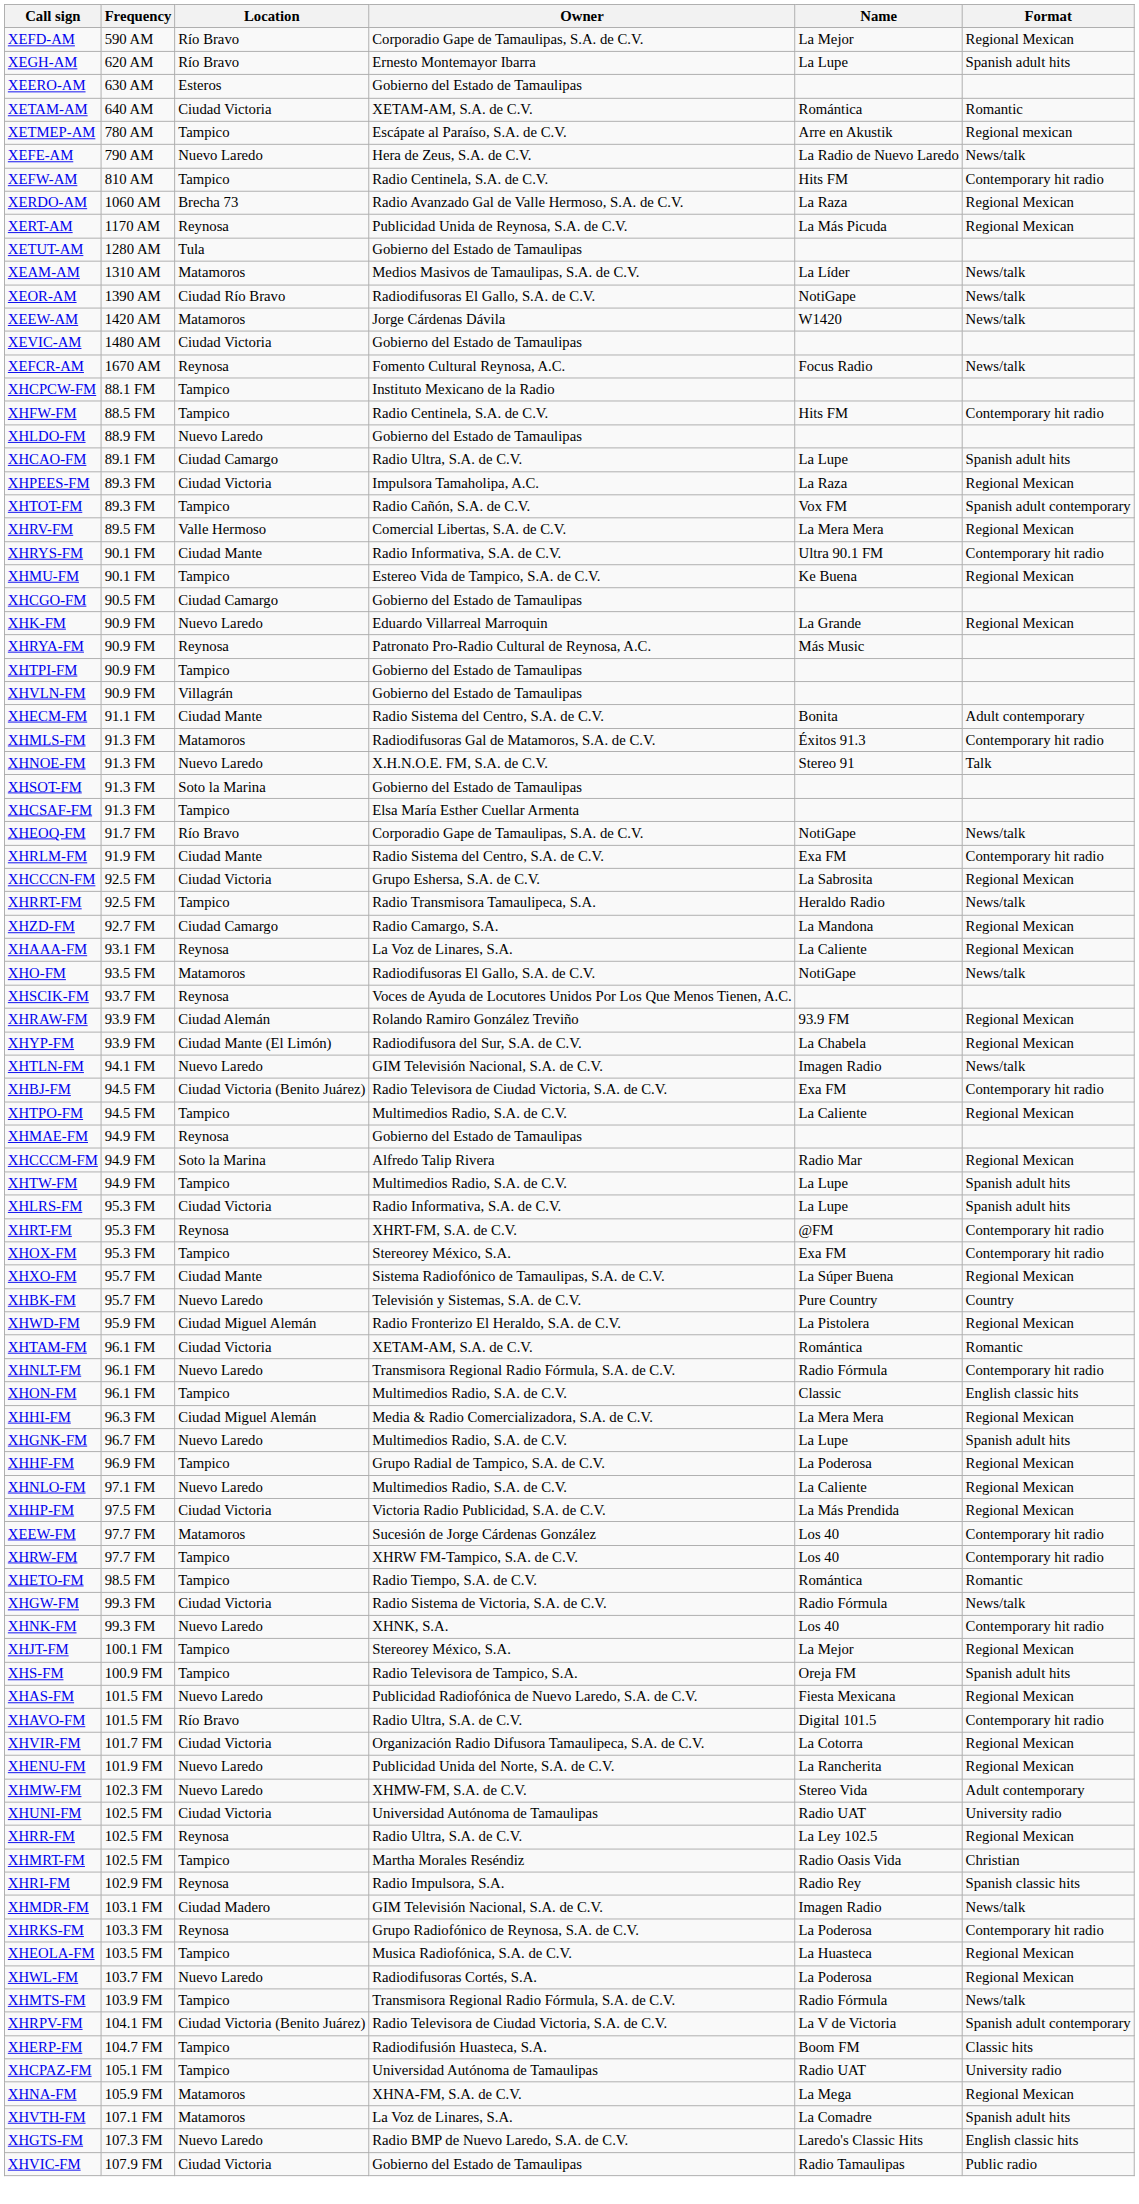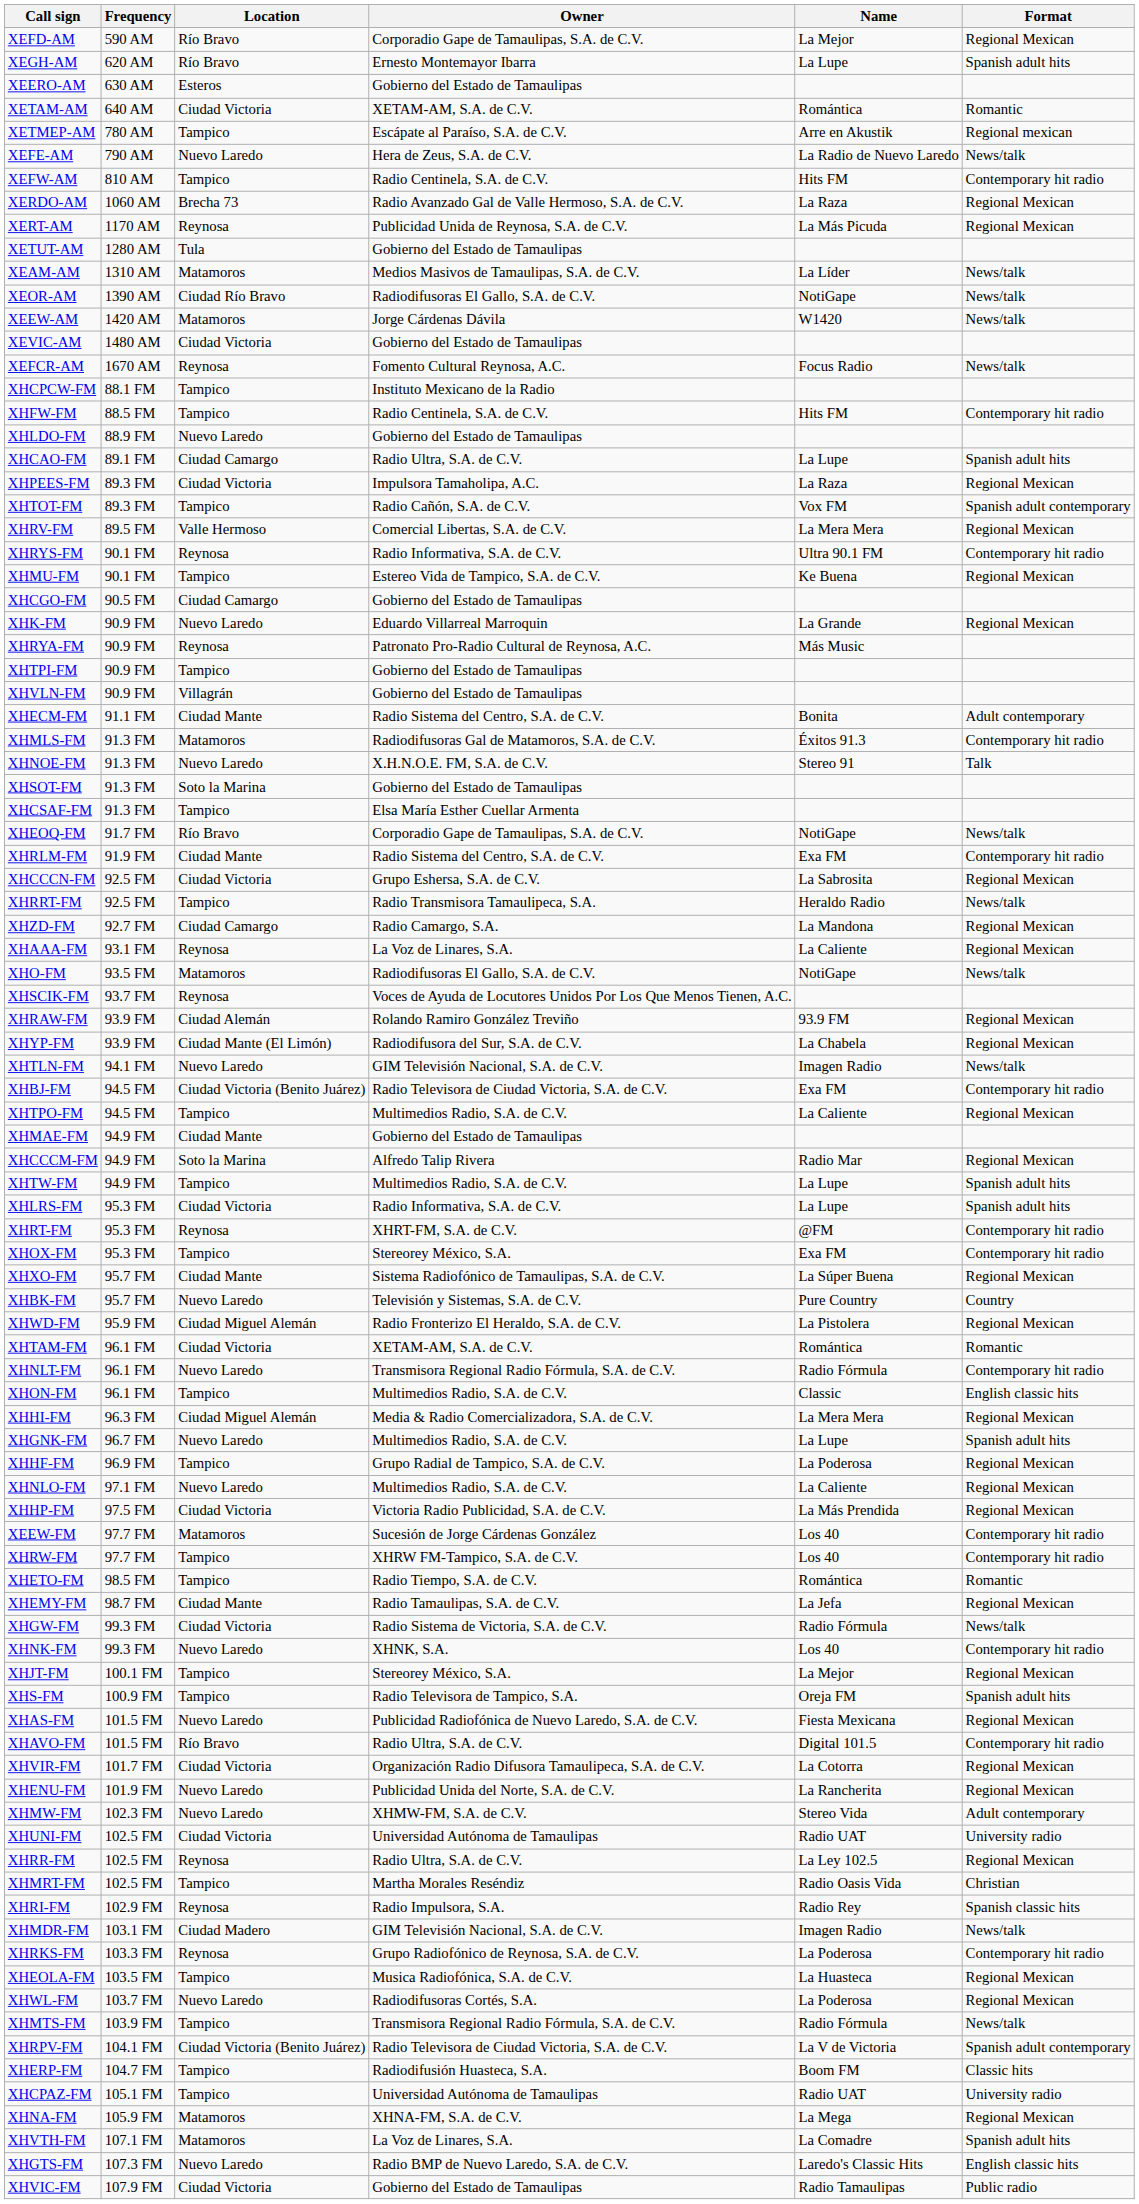XHRYS-FM | Location: Ciudad Mante -> Reynosa
XHMAE-FM | Location: Reynosa -> Ciudad Mante
+ row: XHEMY-FM | 98.7 FM | Ciudad Mante | Radio Tamaulipas, S.A. de C.V. | La Jefa | Regional Mexican
